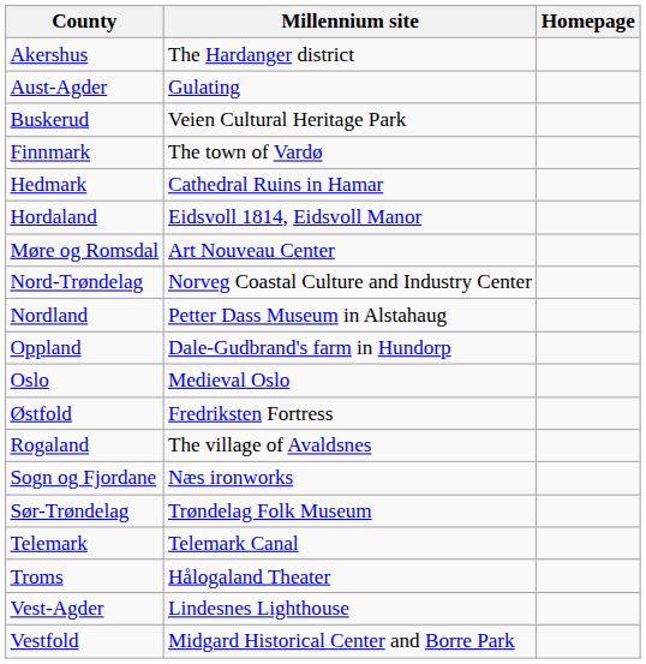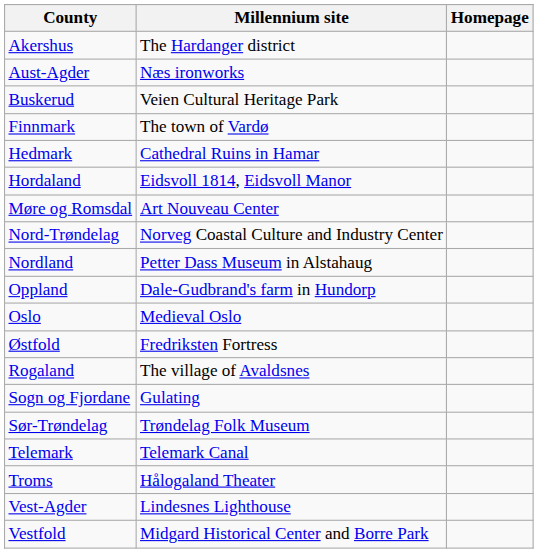Aust-Agder | Millennium site: Gulating -> Næs ironworks
Sogn og Fjordane | Millennium site: Næs ironworks -> Gulating
